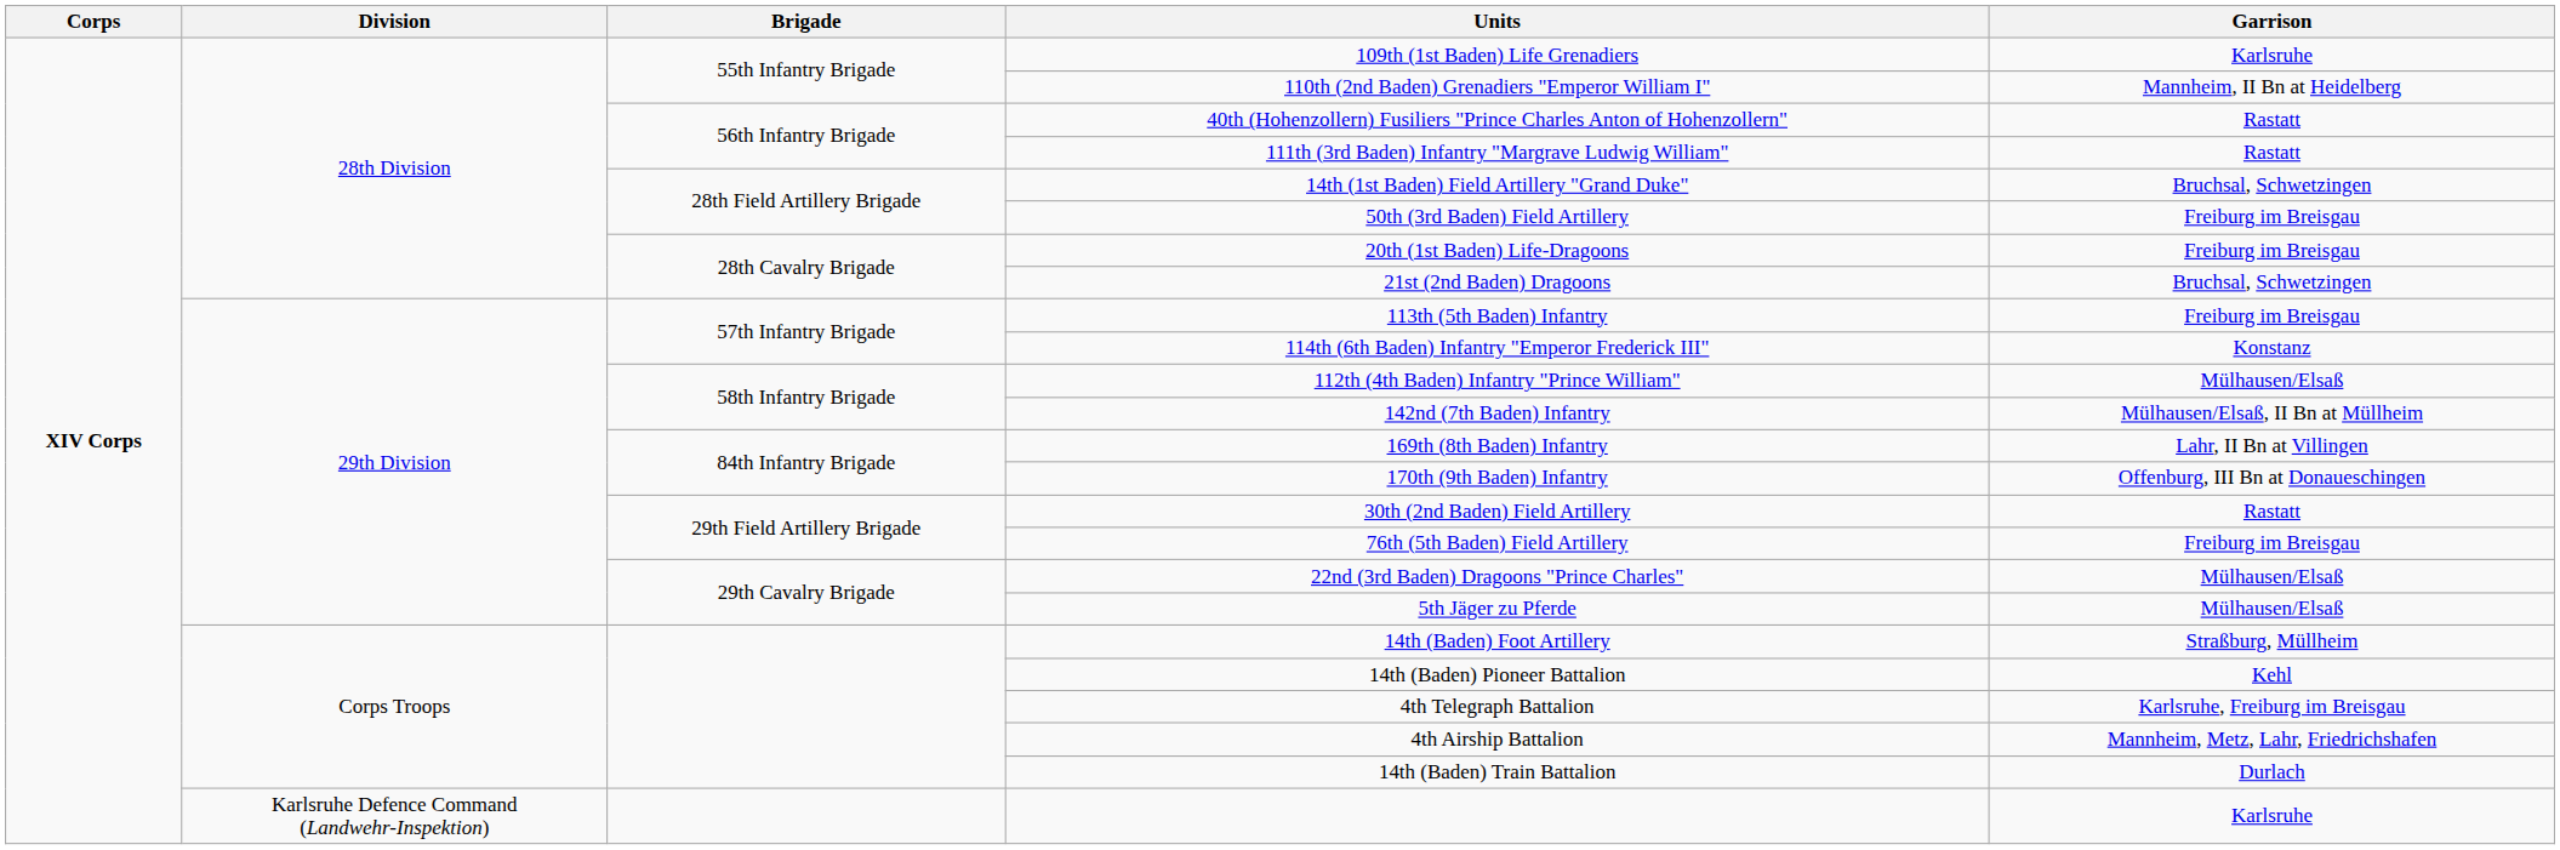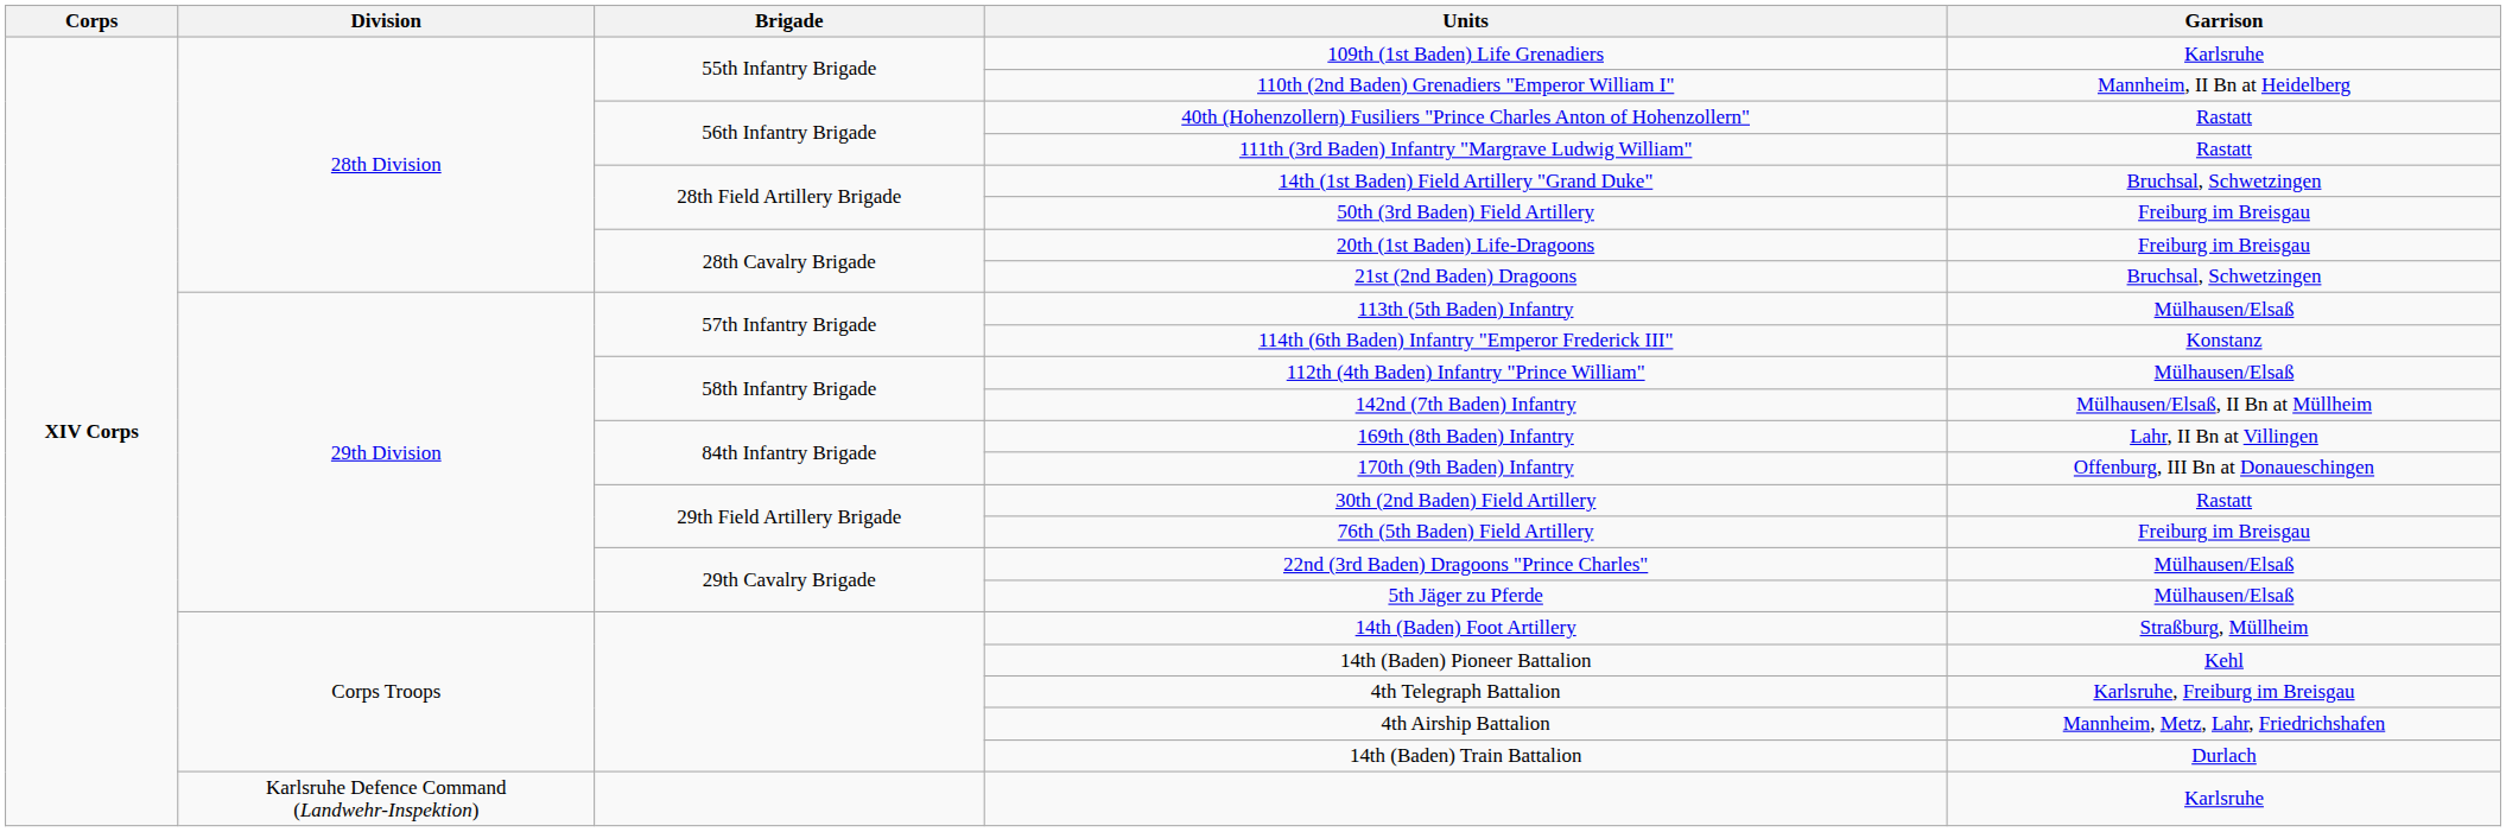113th (5th Baden) Infantry | Garrison: Freiburg im Breisgau -> Mülhausen/Elsaß
